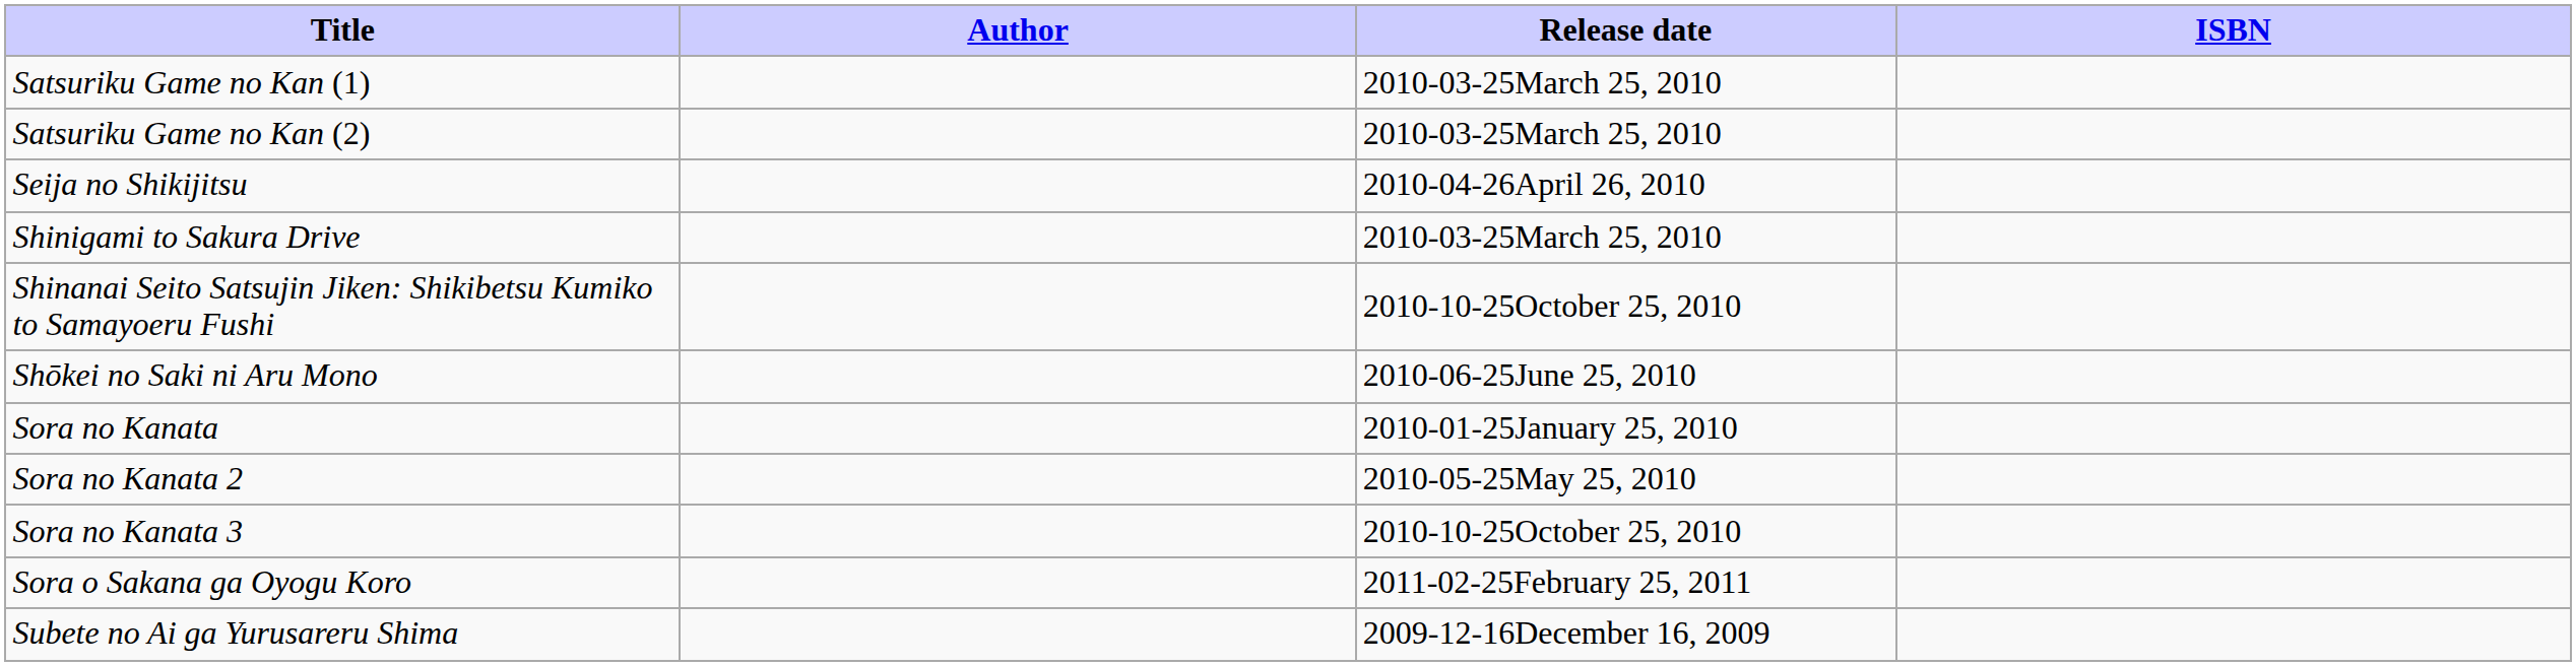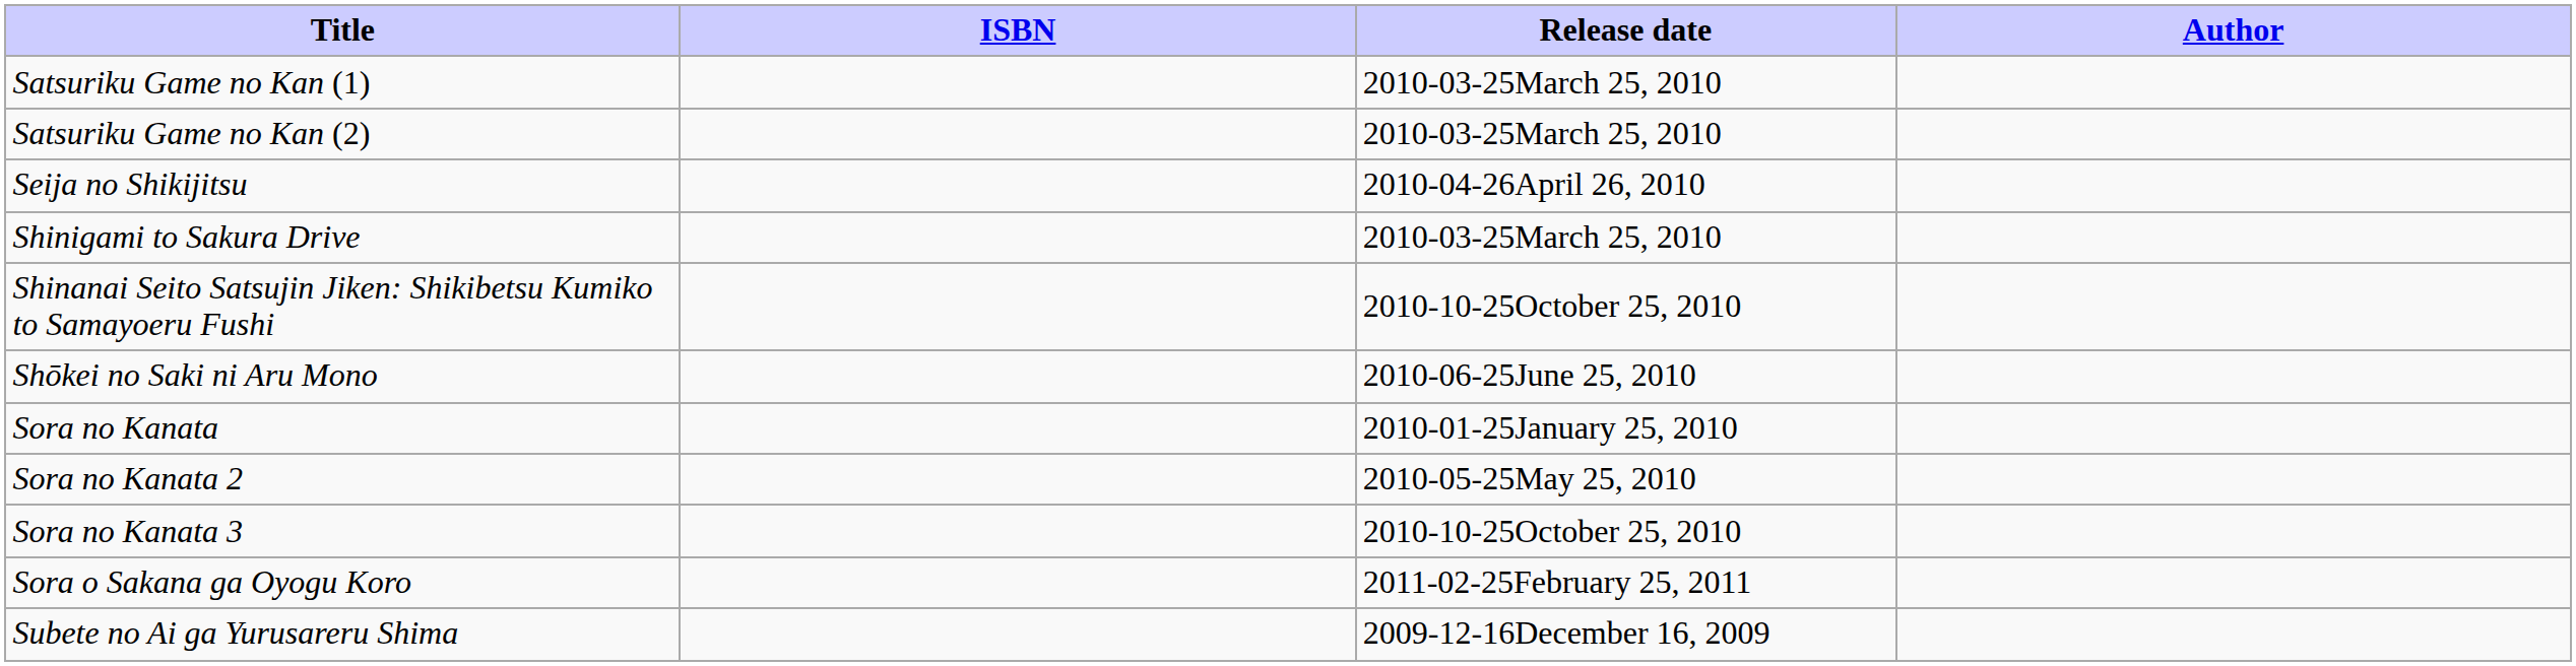columns swapped: Author <-> ISBN
